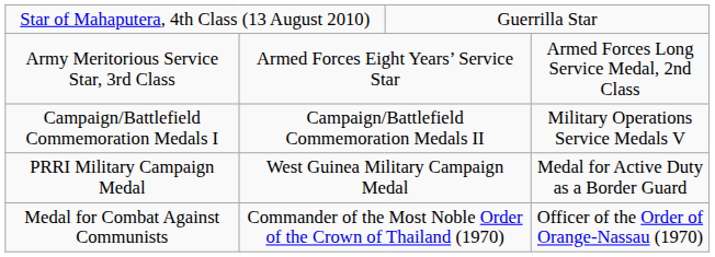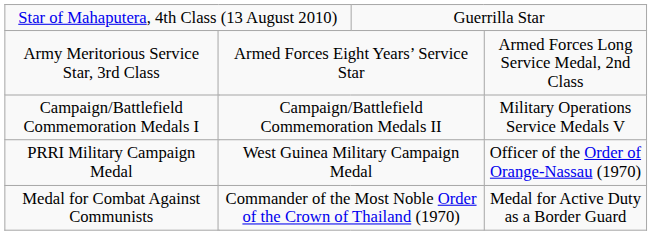PRRI Military Campaign Medal | column 6: Medal for Active Duty as a Border Guard -> Officer of the Order of Orange-Nassau (1970)
Medal for Combat Against Communists | column 6: Officer of the Order of Orange-Nassau (1970) -> Medal for Active Duty as a Border Guard
